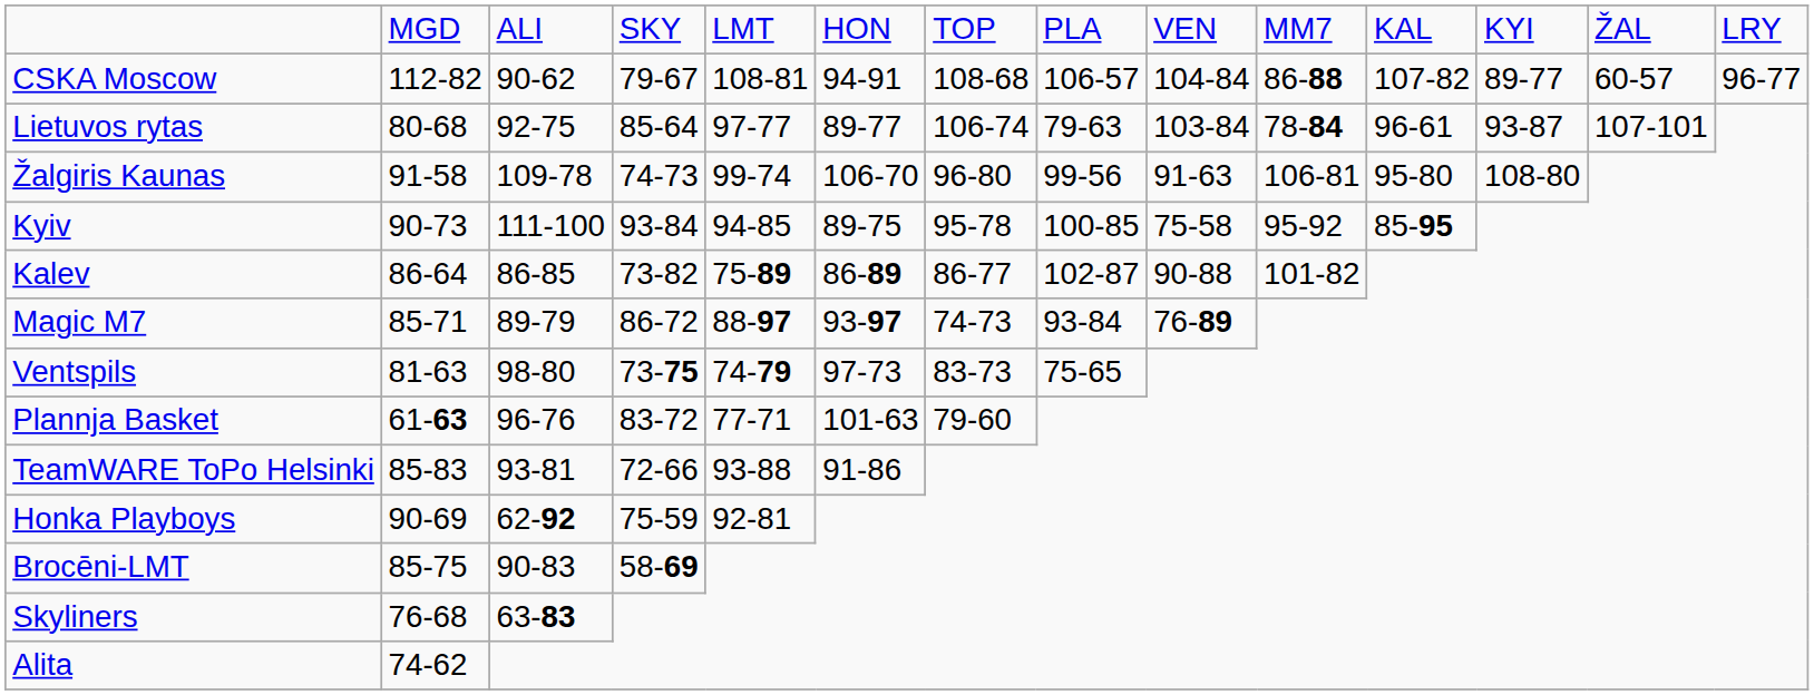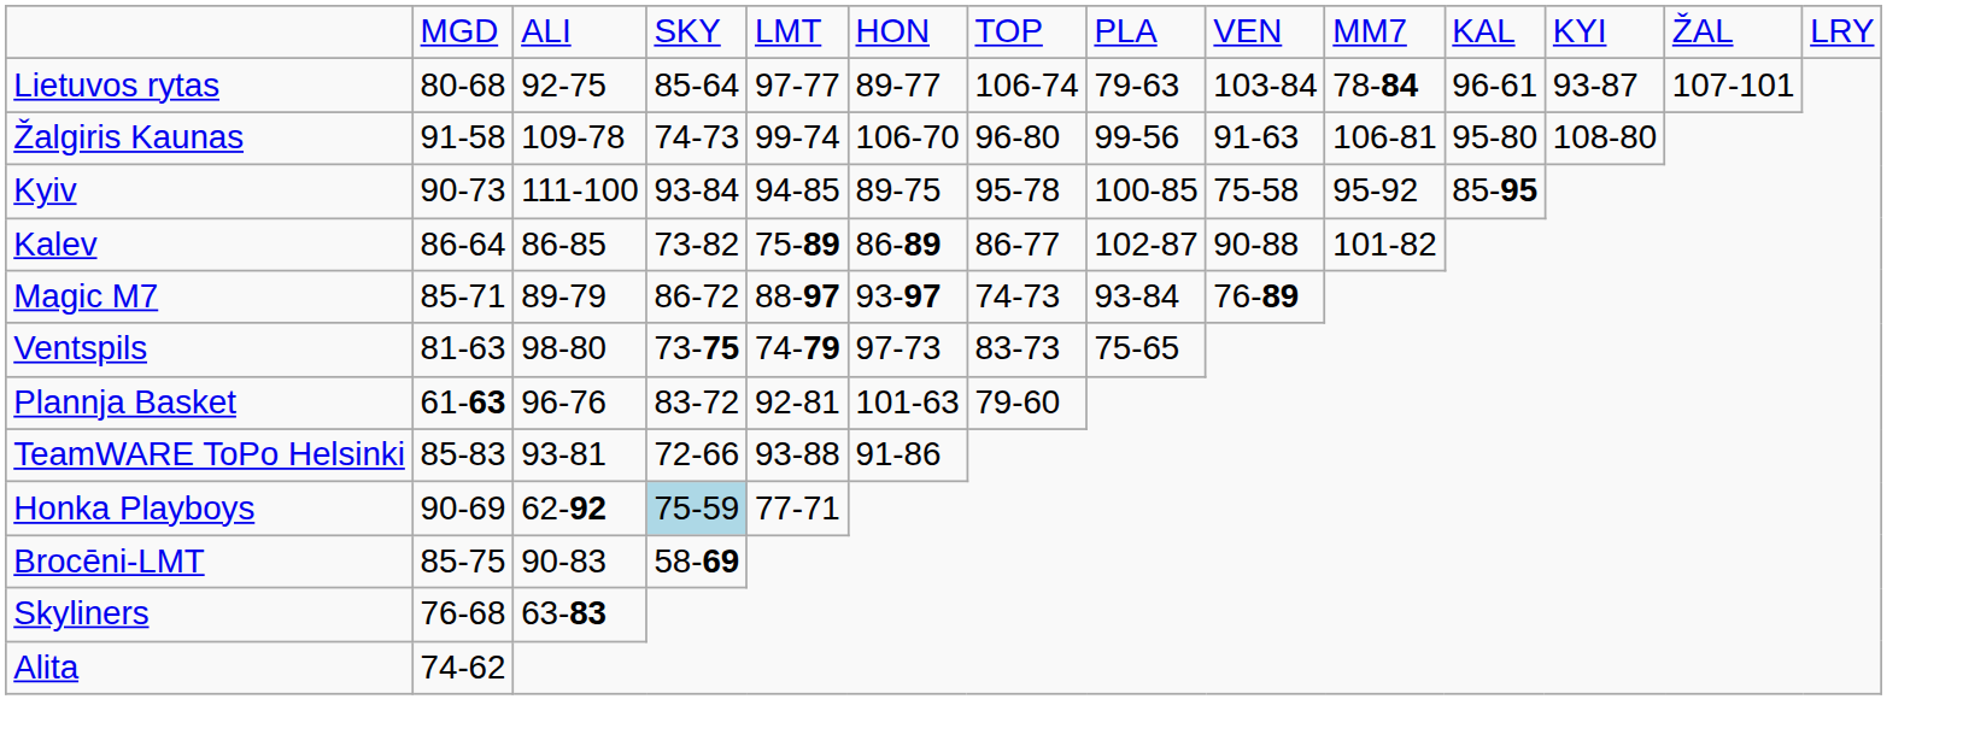- row: CSKA Moscow | 112-82 | 90-62 | 79-67 | 108-81 | 94-91 | 108-68 | 106-57 | 104-84 | 86-88 | 107-82 | 89-77 | 60-57 | 96-77
Plannja Basket | column 5: 77-71 -> 92-81
Honka Playboys | column 4: no background -> lightblue background
Honka Playboys | column 5: 92-81 -> 77-71
